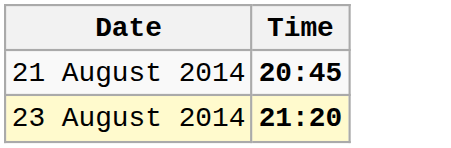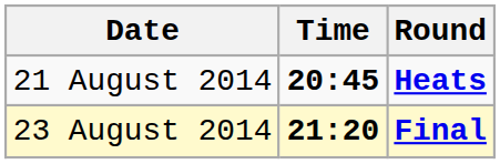+ column: Round | Heats | Final
